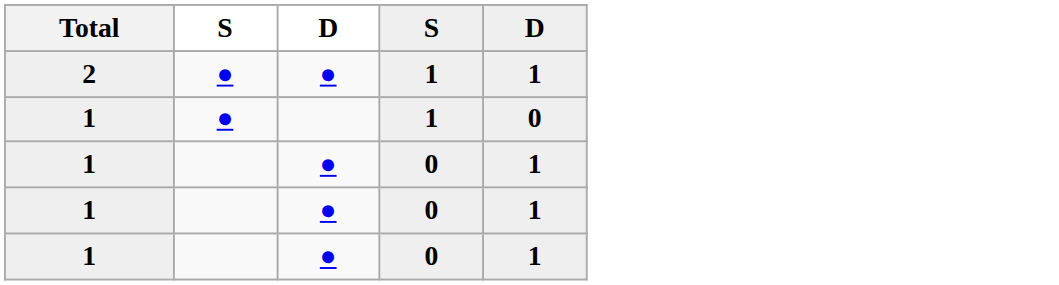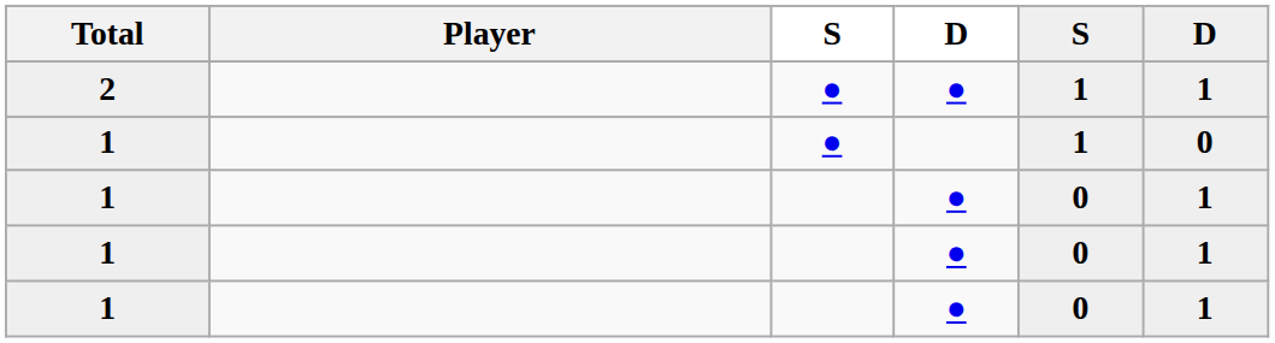+ column: Player
